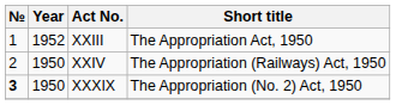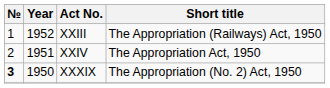XXIII | Short title: The Appropriation Act, 1950 -> The Appropriation (Railways) Act, 1950
XXIV | Year: 1950 -> 1951
XXIV | Short title: The Appropriation (Railways) Act, 1950 -> The Appropriation Act, 1950
